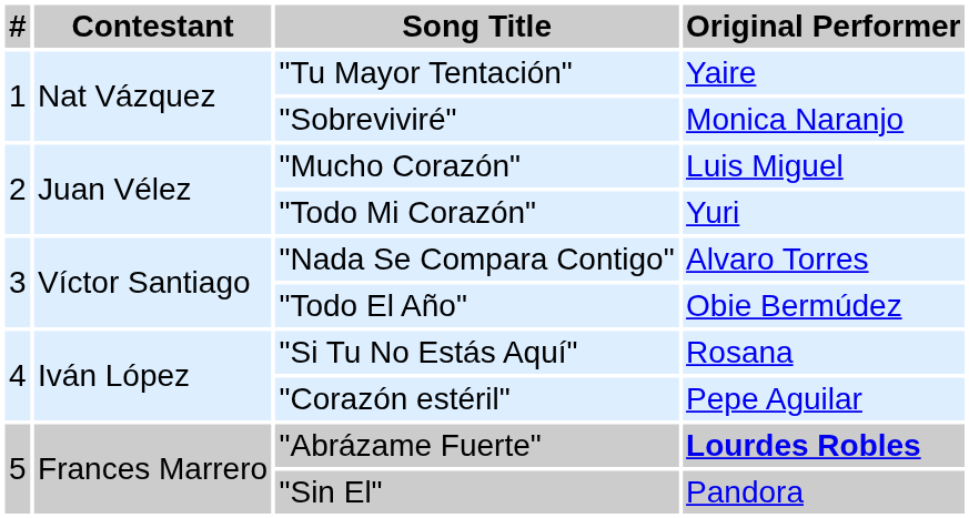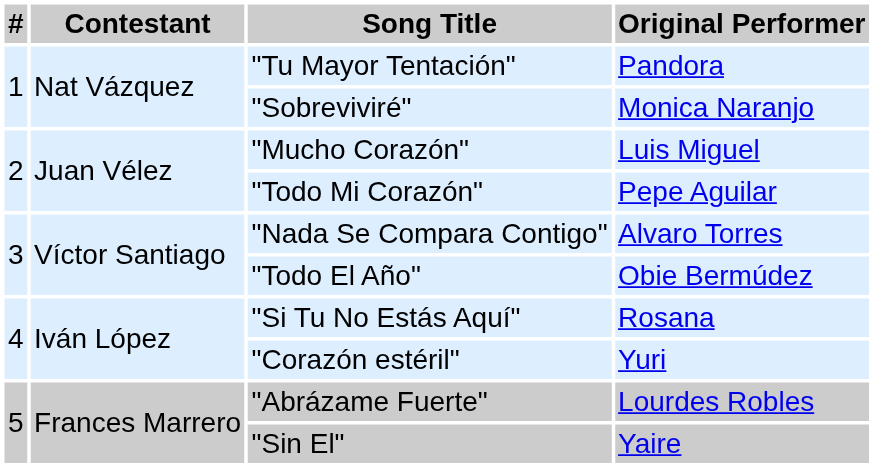"Tu Mayor Tentación" | Original Performer: Yaire -> Pandora
"Todo Mi Corazón" | Original Performer: Yuri -> Pepe Aguilar
"Corazón estéril" | Original Performer: Pepe Aguilar -> Yuri
"Abrázame Fuerte" | Original Performer: bold -> normal
"Sin El" | Original Performer: Pandora -> Yaire
